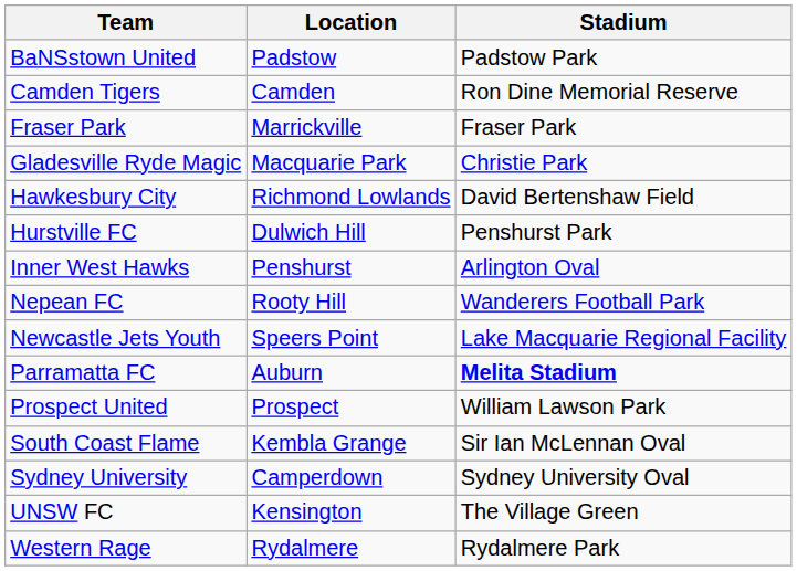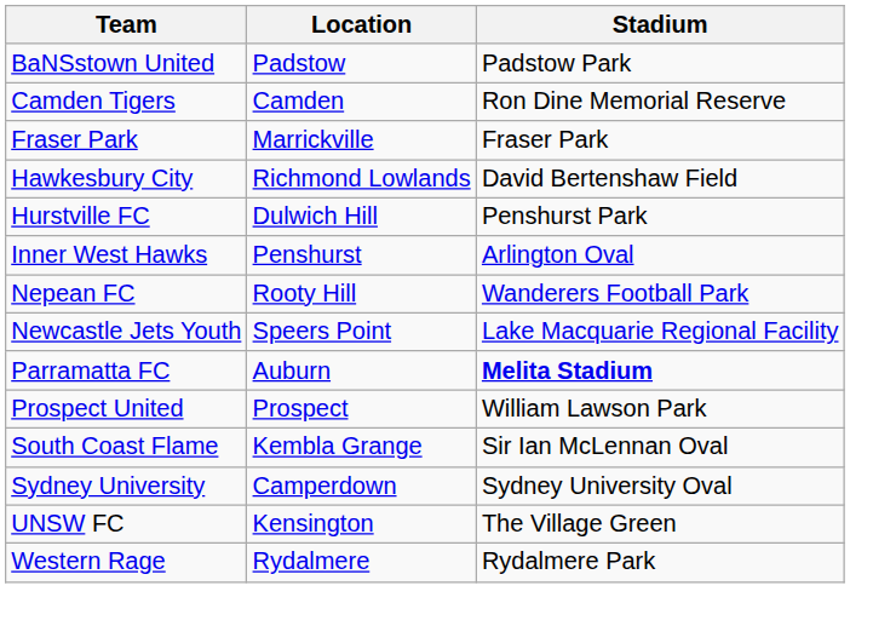- row: Gladesville Ryde Magic | Macquarie Park | Christie Park
